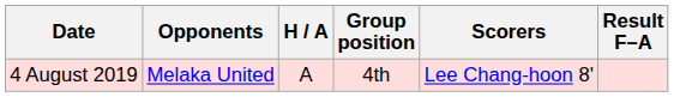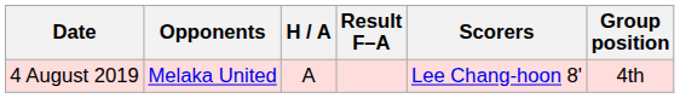columns swapped: Result F–A <-> Group position
